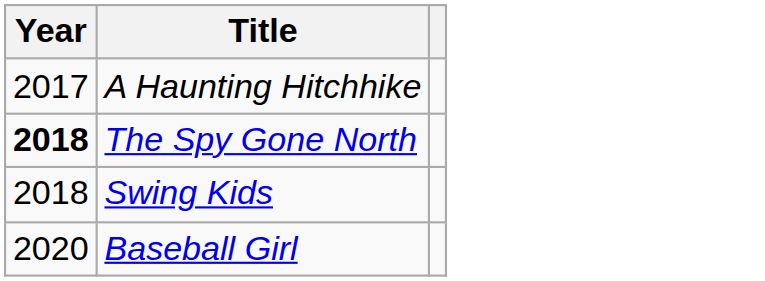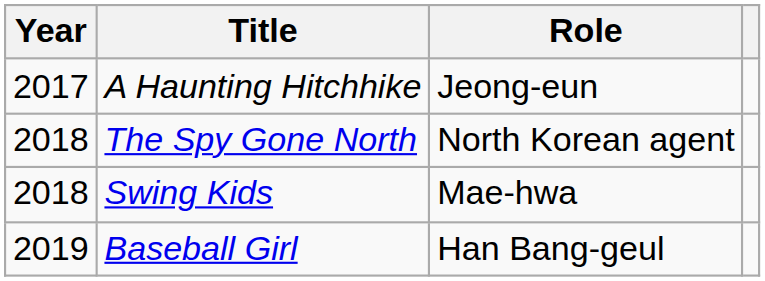+ column: Role | Jeong-eun | North Korean agent | Mae-hwa | Han Bang-geul
The Spy Gone North | Year: bold -> normal
Baseball Girl | Year: 2020 -> 2019
